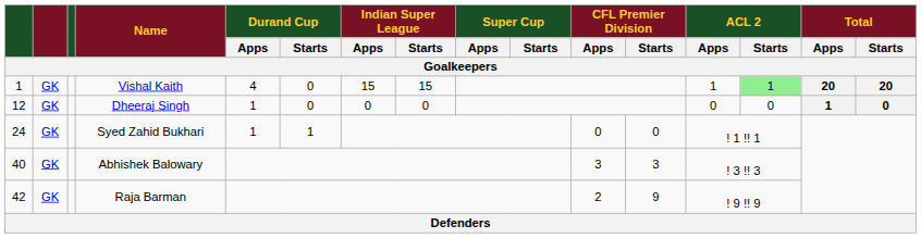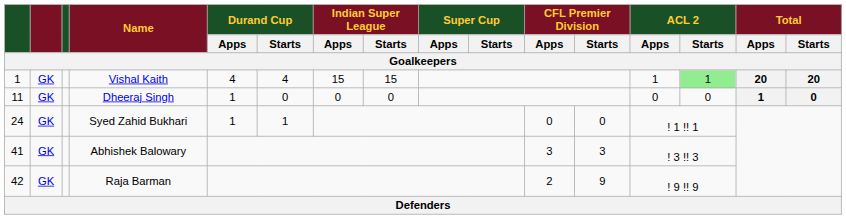Vishal Kaith | Durand Cup / Starts: 0 -> 4
Dheeraj Singh | column 1: 12 -> 11
Abhishek Balowary | column 1: 40 -> 41
